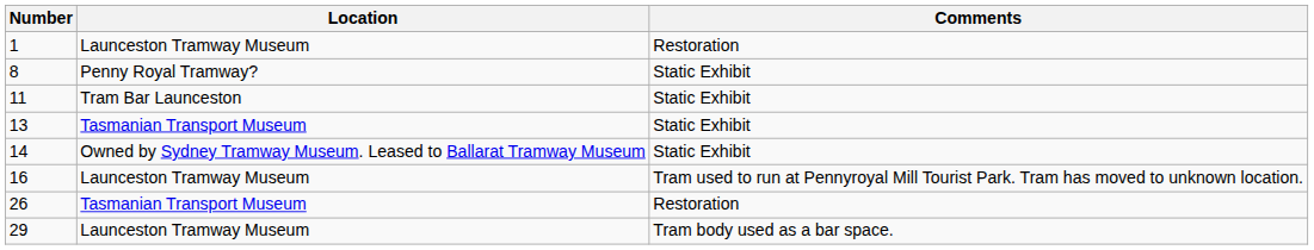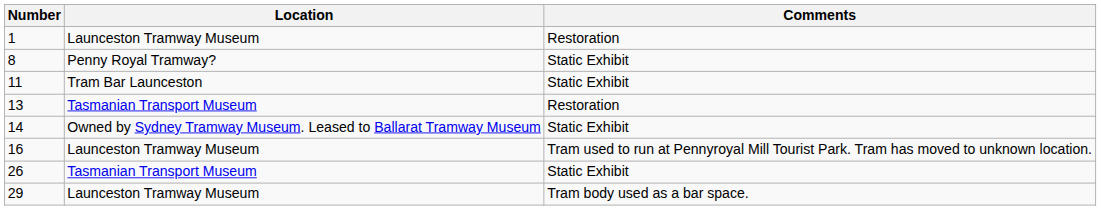13 | Comments: Static Exhibit -> Restoration
26 | Comments: Restoration -> Static Exhibit
